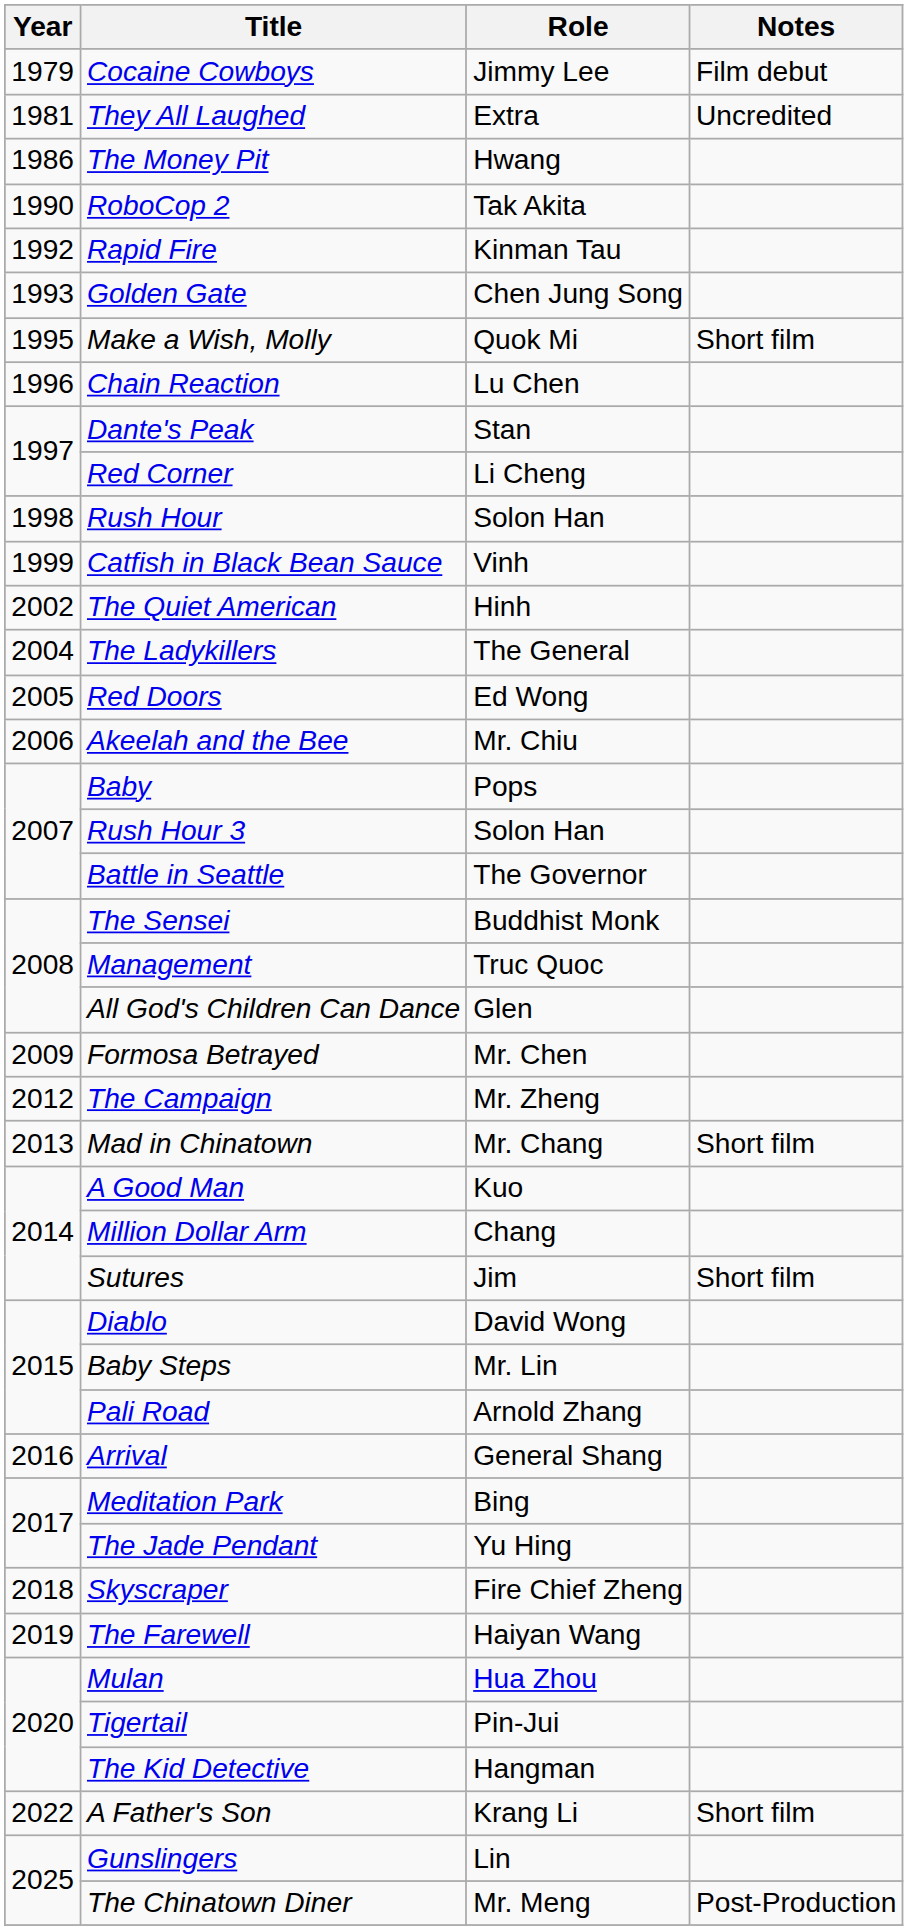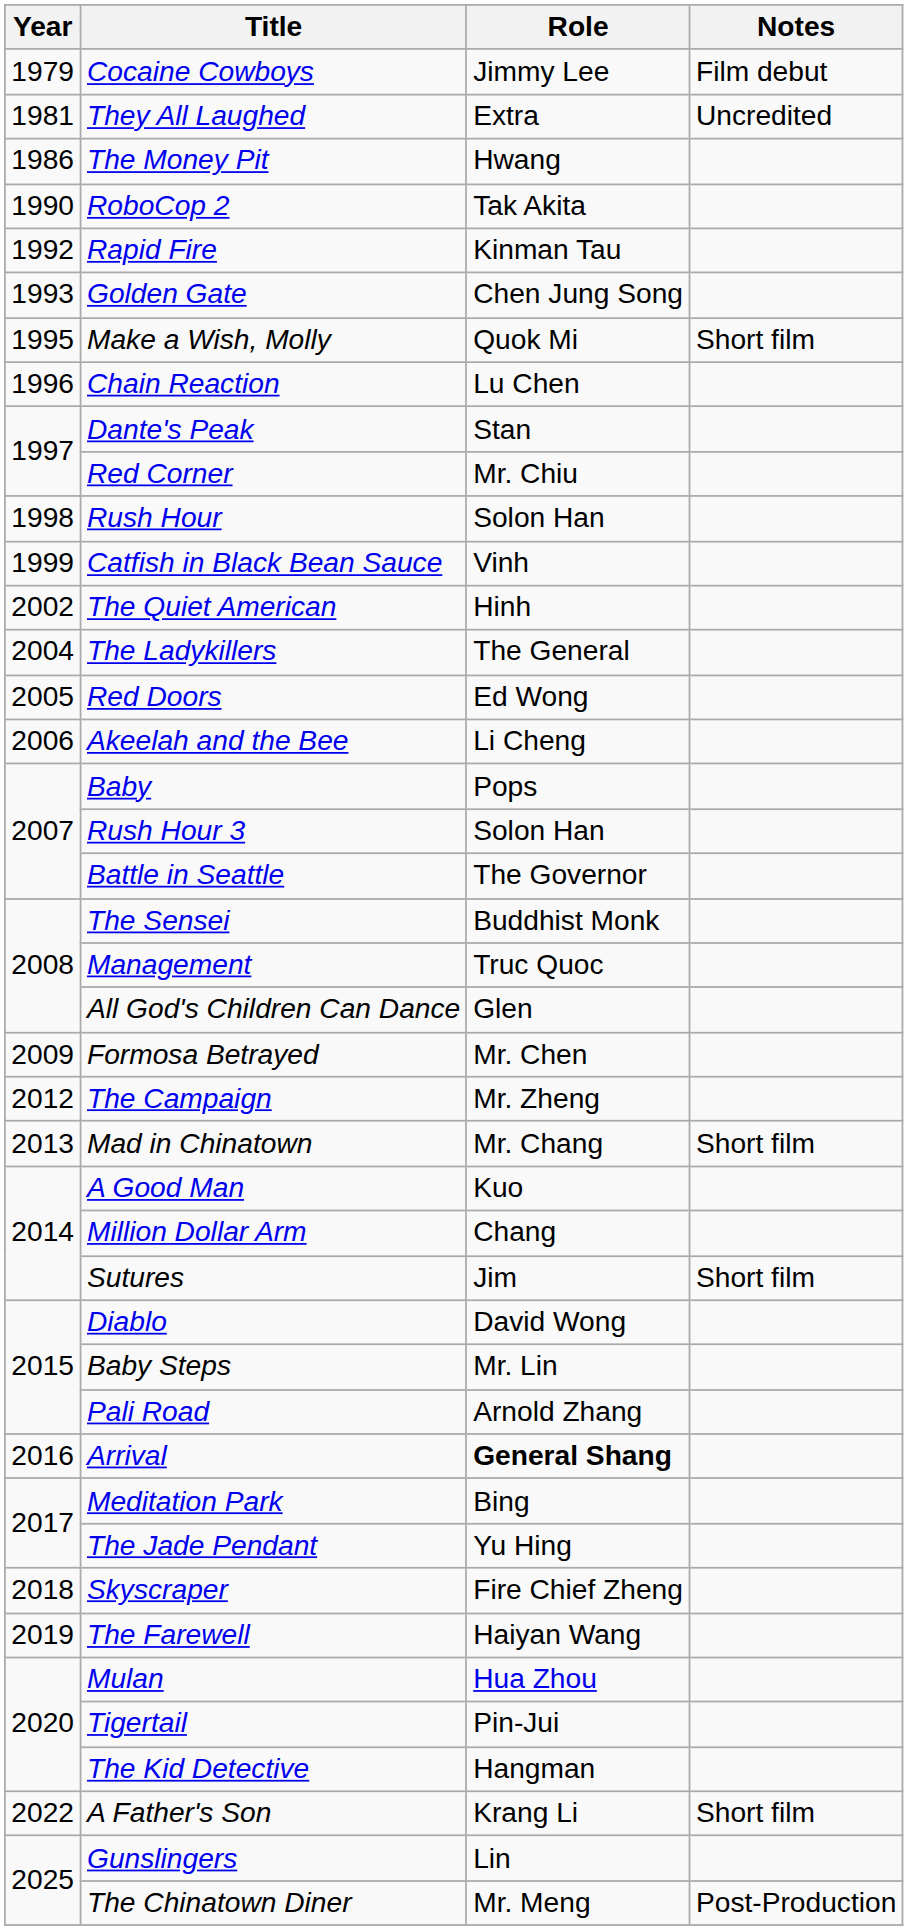Red Corner | Role: Li Cheng -> Mr. Chiu
Akeelah and the Bee | Role: Mr. Chiu -> Li Cheng
Arrival | Role: normal -> bold
